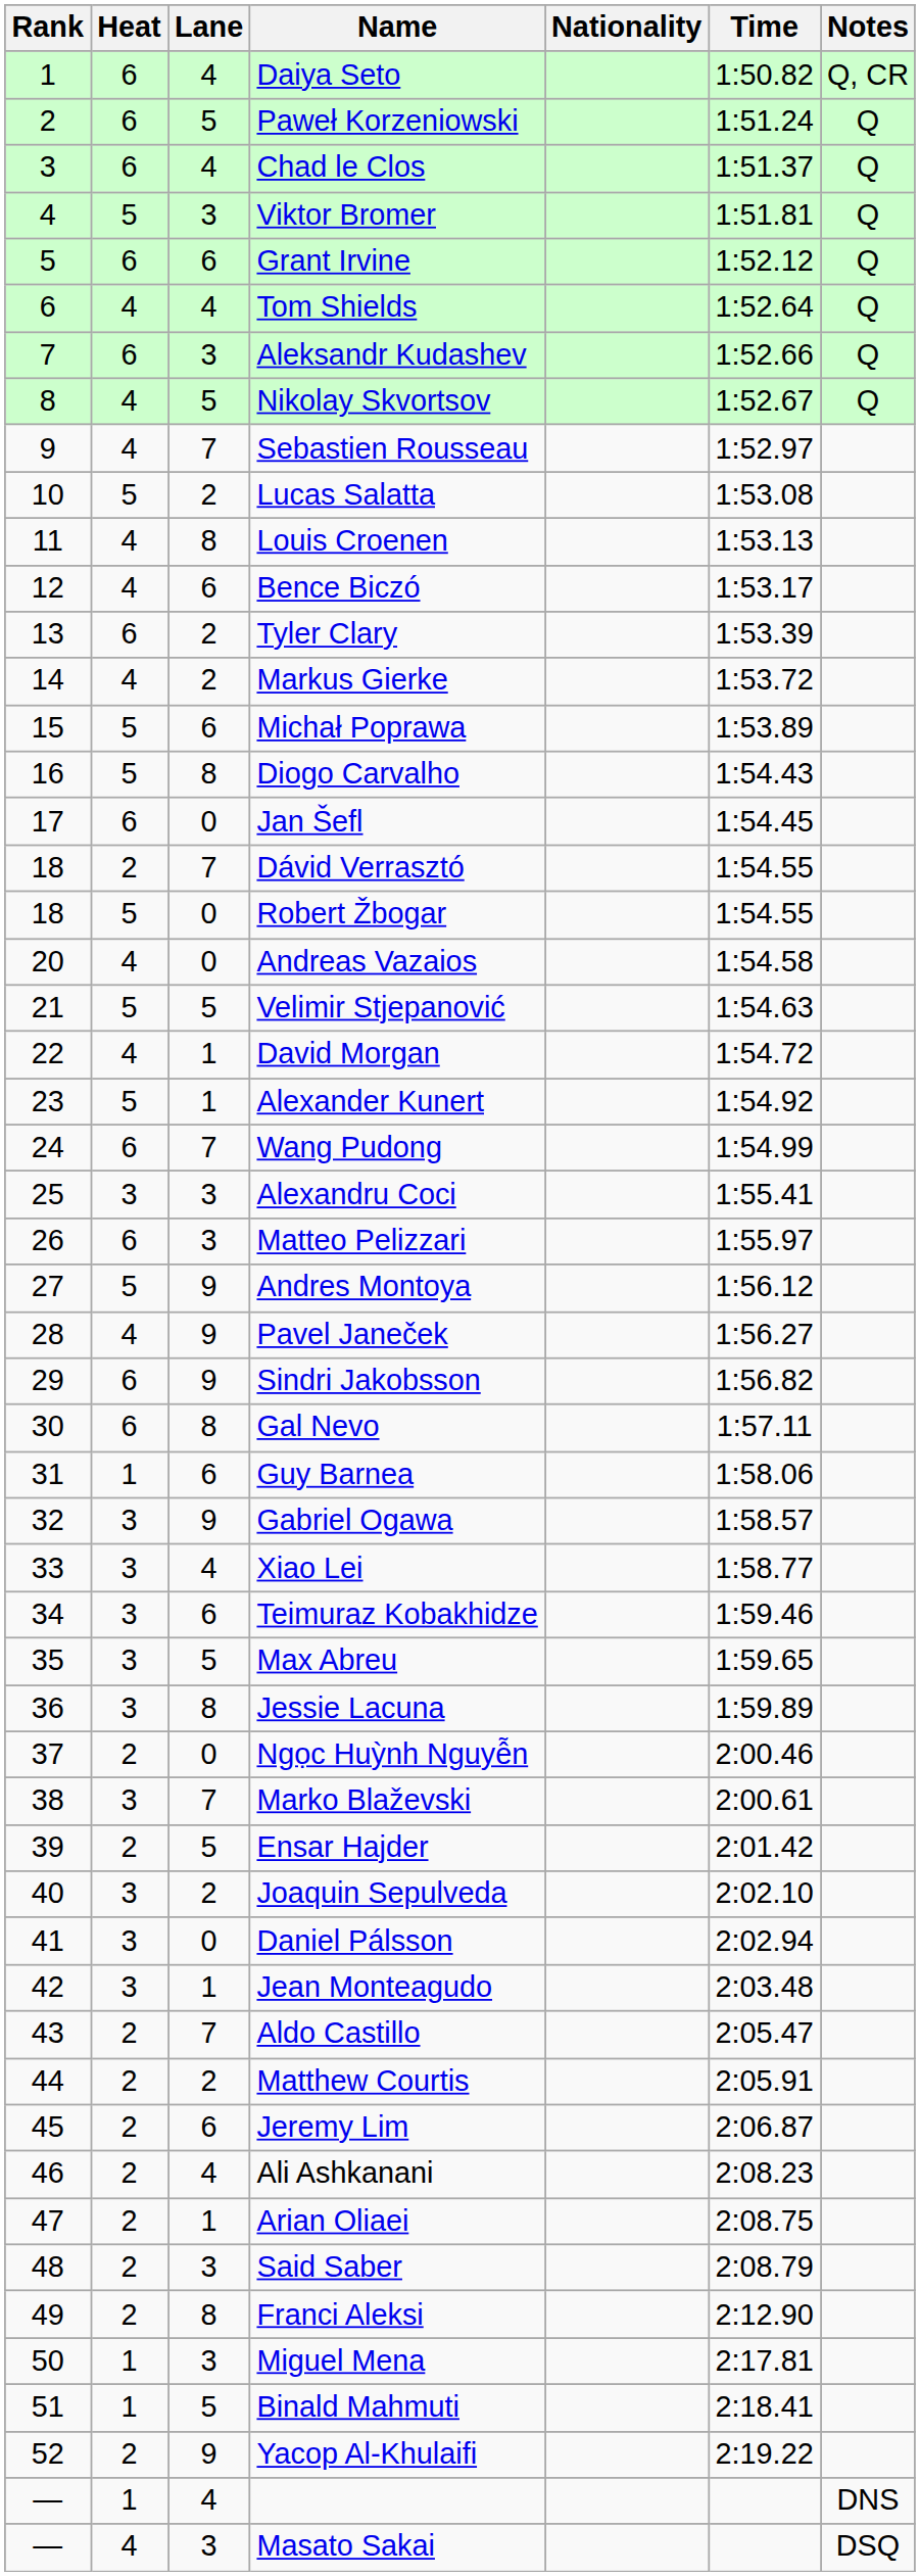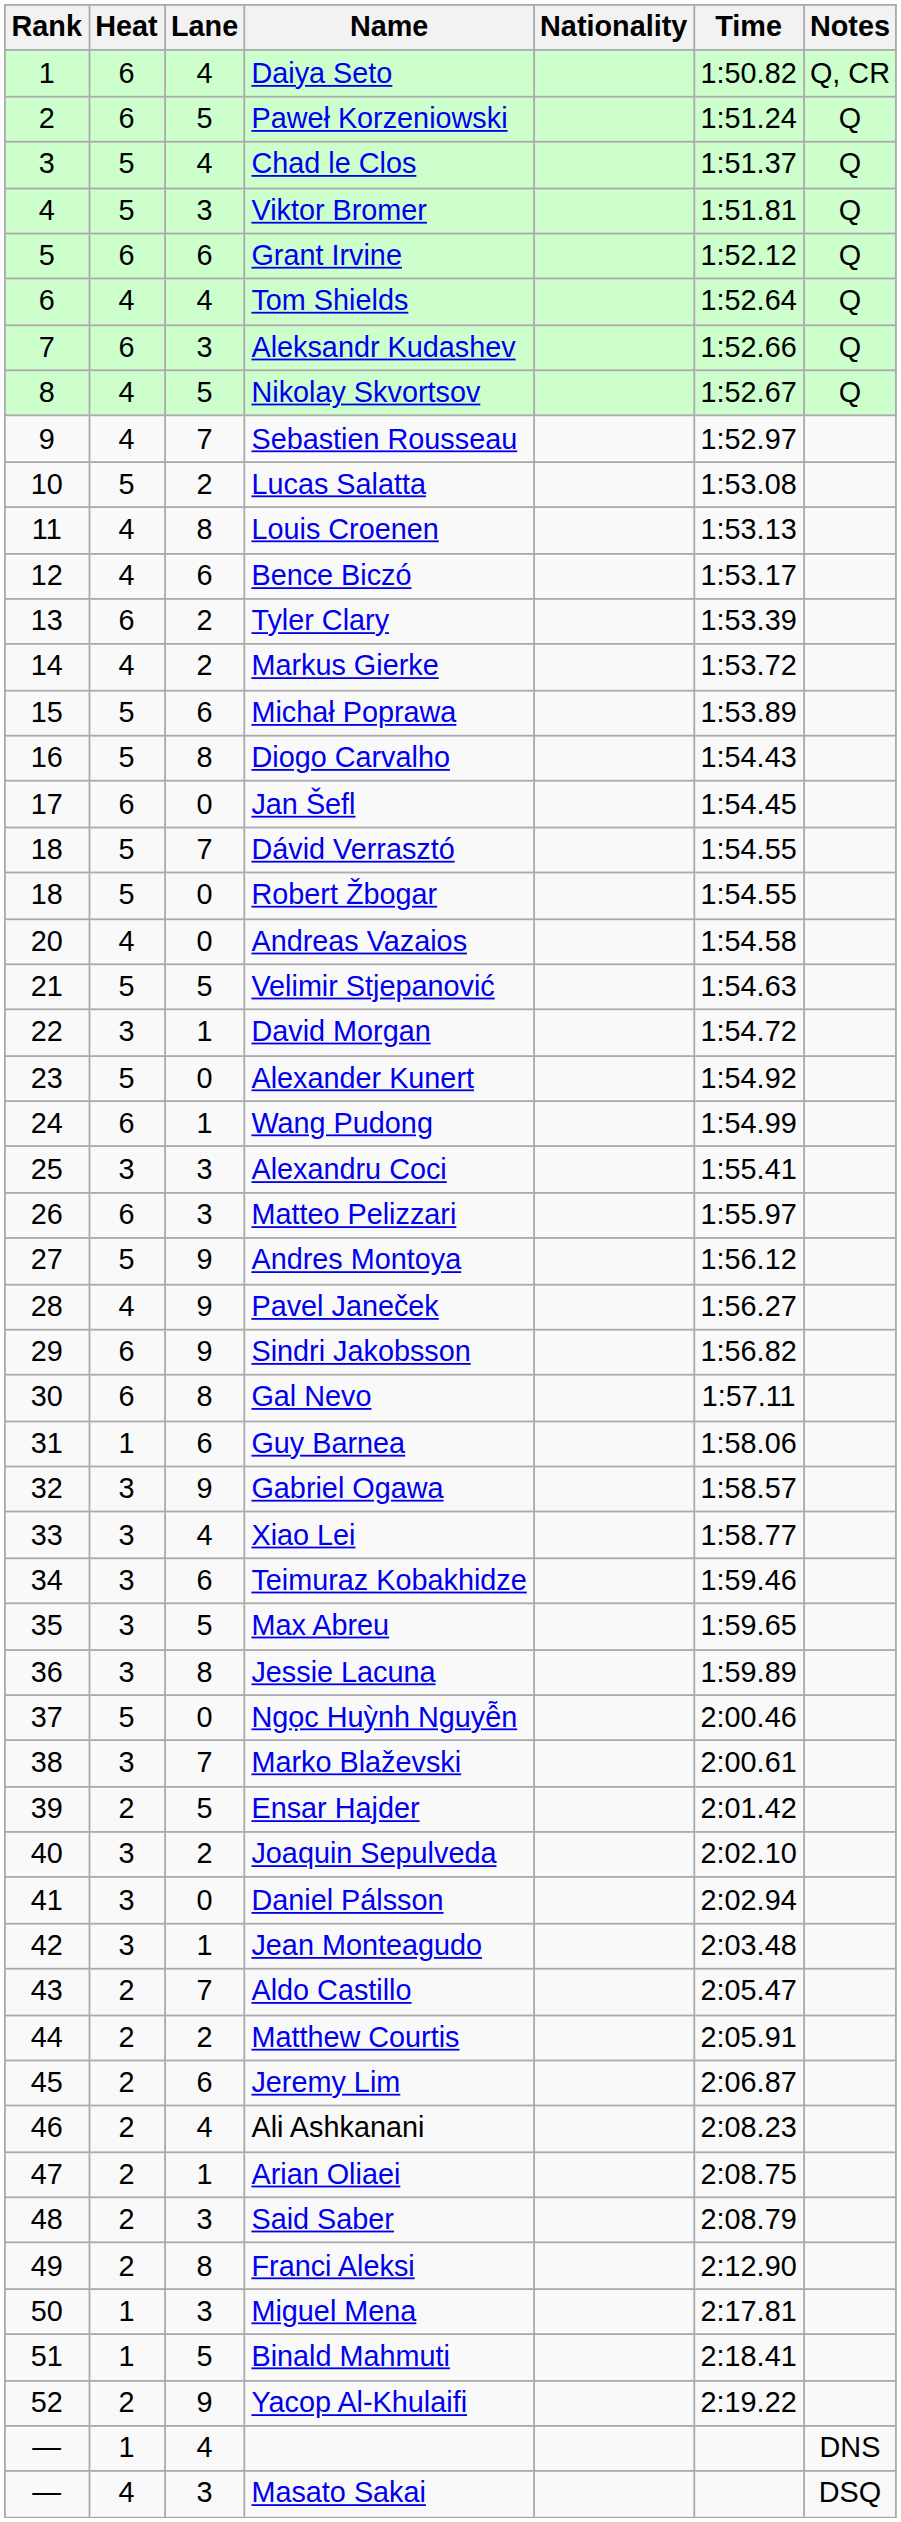Chad le Clos | Heat: 6 -> 5
Dávid Verrasztó | Heat: 2 -> 5
David Morgan | Heat: 4 -> 3
Alexander Kunert | Lane: 1 -> 0
Wang Pudong | Lane: 7 -> 1
Ngọc Huỳnh Nguyễn | Heat: 2 -> 5
